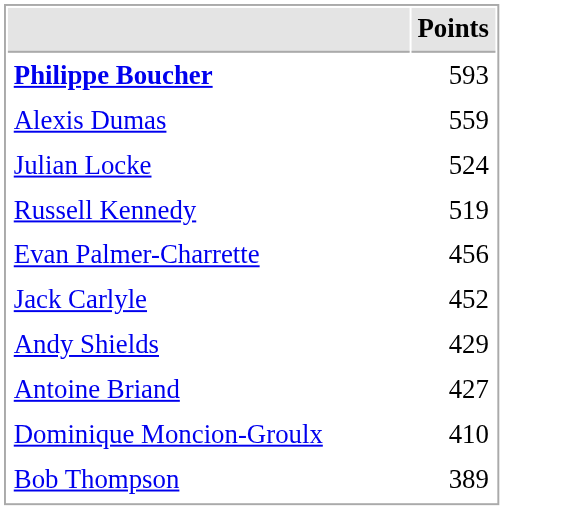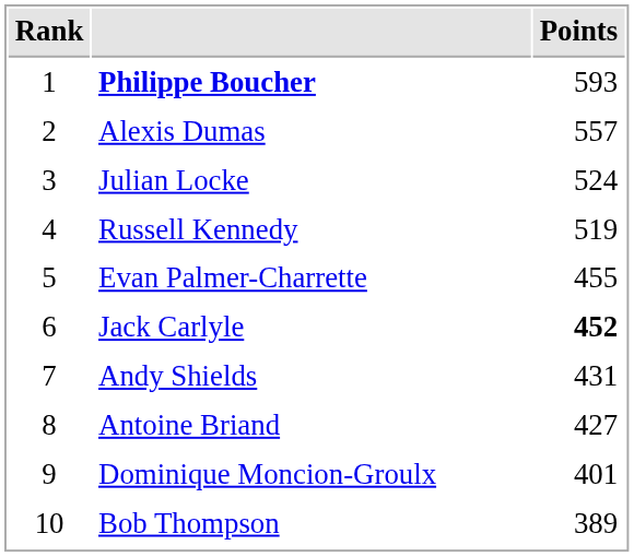+ column: Rank | 1 | 2 | 3 | 4 | 5 | 6 | 7 | 8 | 9 | 10
Alexis Dumas | Points: 559 -> 557
Evan Palmer-Charrette | Points: 456 -> 455
Jack Carlyle | Points: normal -> bold
Andy Shields | Points: 429 -> 431
Dominique Moncion-Groulx | Points: 410 -> 401
